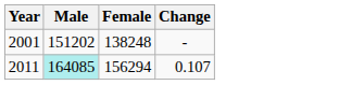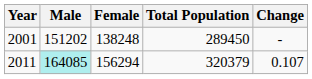+ column: Total Population | 289450 | 320379
